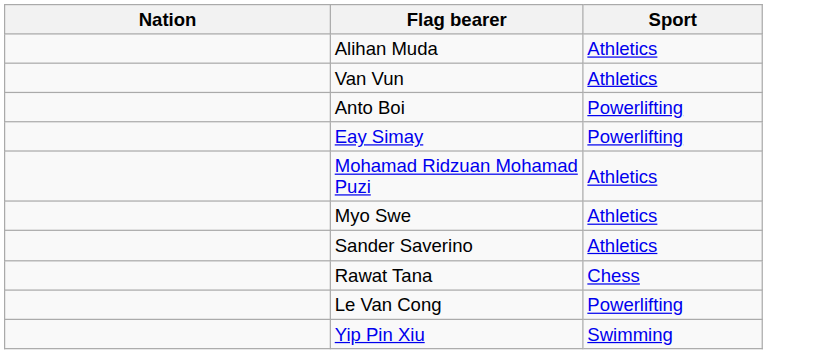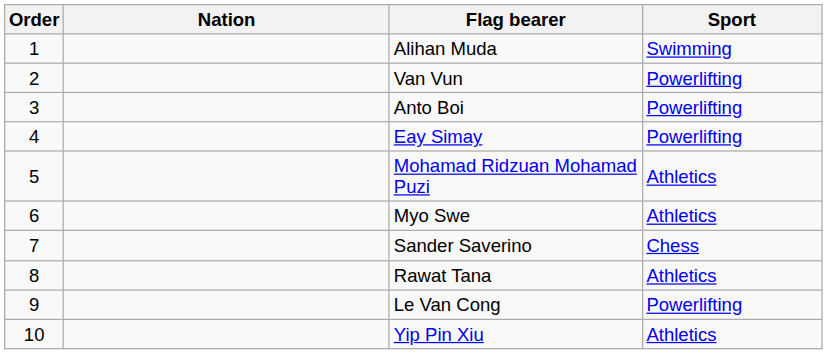+ column: Order | 1 | 2 | 3 | 4 | 5 | 6 | 7 | 8 | 9 | 10
Alihan Muda | Sport: Athletics -> Swimming
Van Vun | Sport: Athletics -> Powerlifting
Sander Saverino | Sport: Athletics -> Chess
Rawat Tana | Sport: Chess -> Athletics
Yip Pin Xiu | Sport: Swimming -> Athletics
